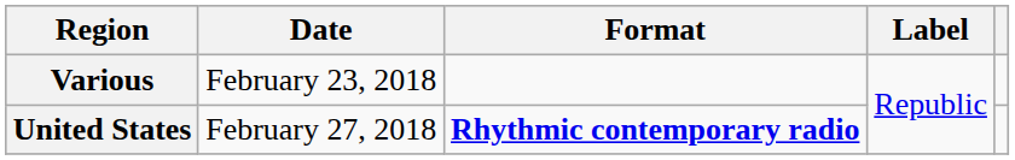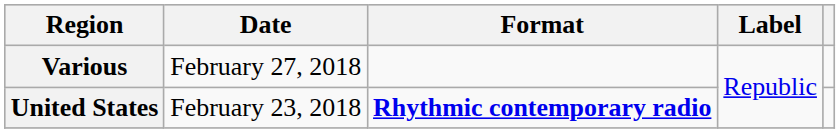Various | Date: February 23, 2018 -> February 27, 2018
United States | Date: February 27, 2018 -> February 23, 2018
